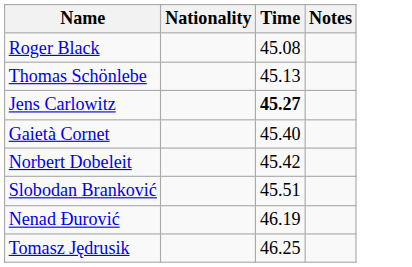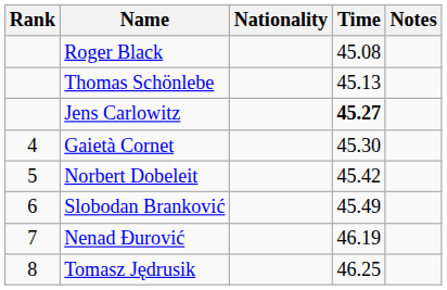+ column: Rank | 4 | 5 | 6 | 7 | 8
Gaietà Cornet | Time: 45.40 -> 45.30
Slobodan Branković | Time: 45.51 -> 45.49
